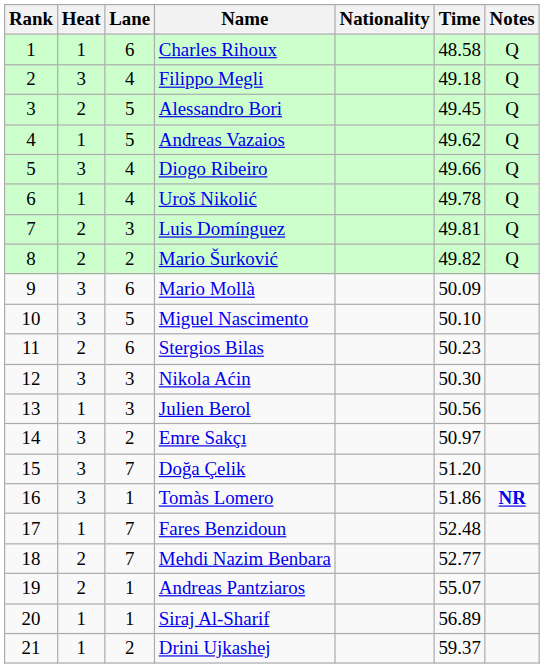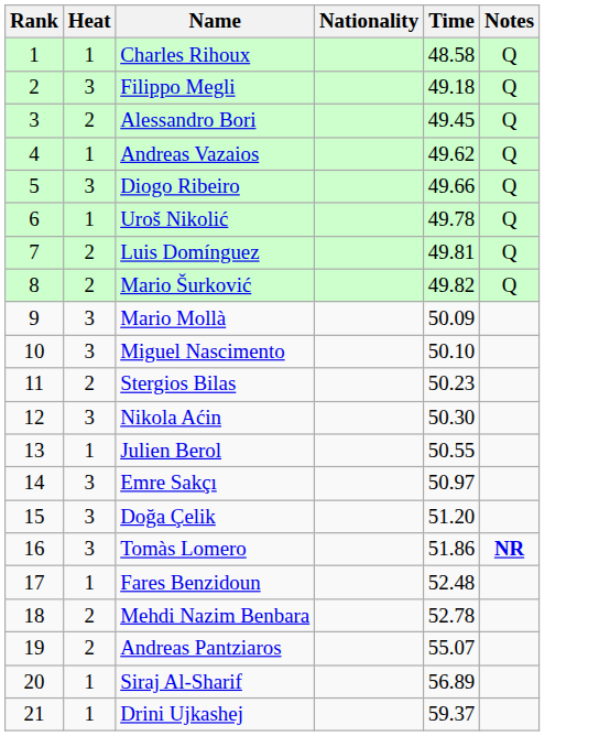- column: Lane | 6 | 4 | 5 | 5 | 4 | 4 | 3 | 2 | 6 | 5 | 6 | 3 | 3 | 2 | 7 | 1 | 7 | 7 | 1 | 1 | 2
Julien Berol | Time: 50.56 -> 50.55
Mehdi Nazim Benbara | Time: 52.77 -> 52.78
